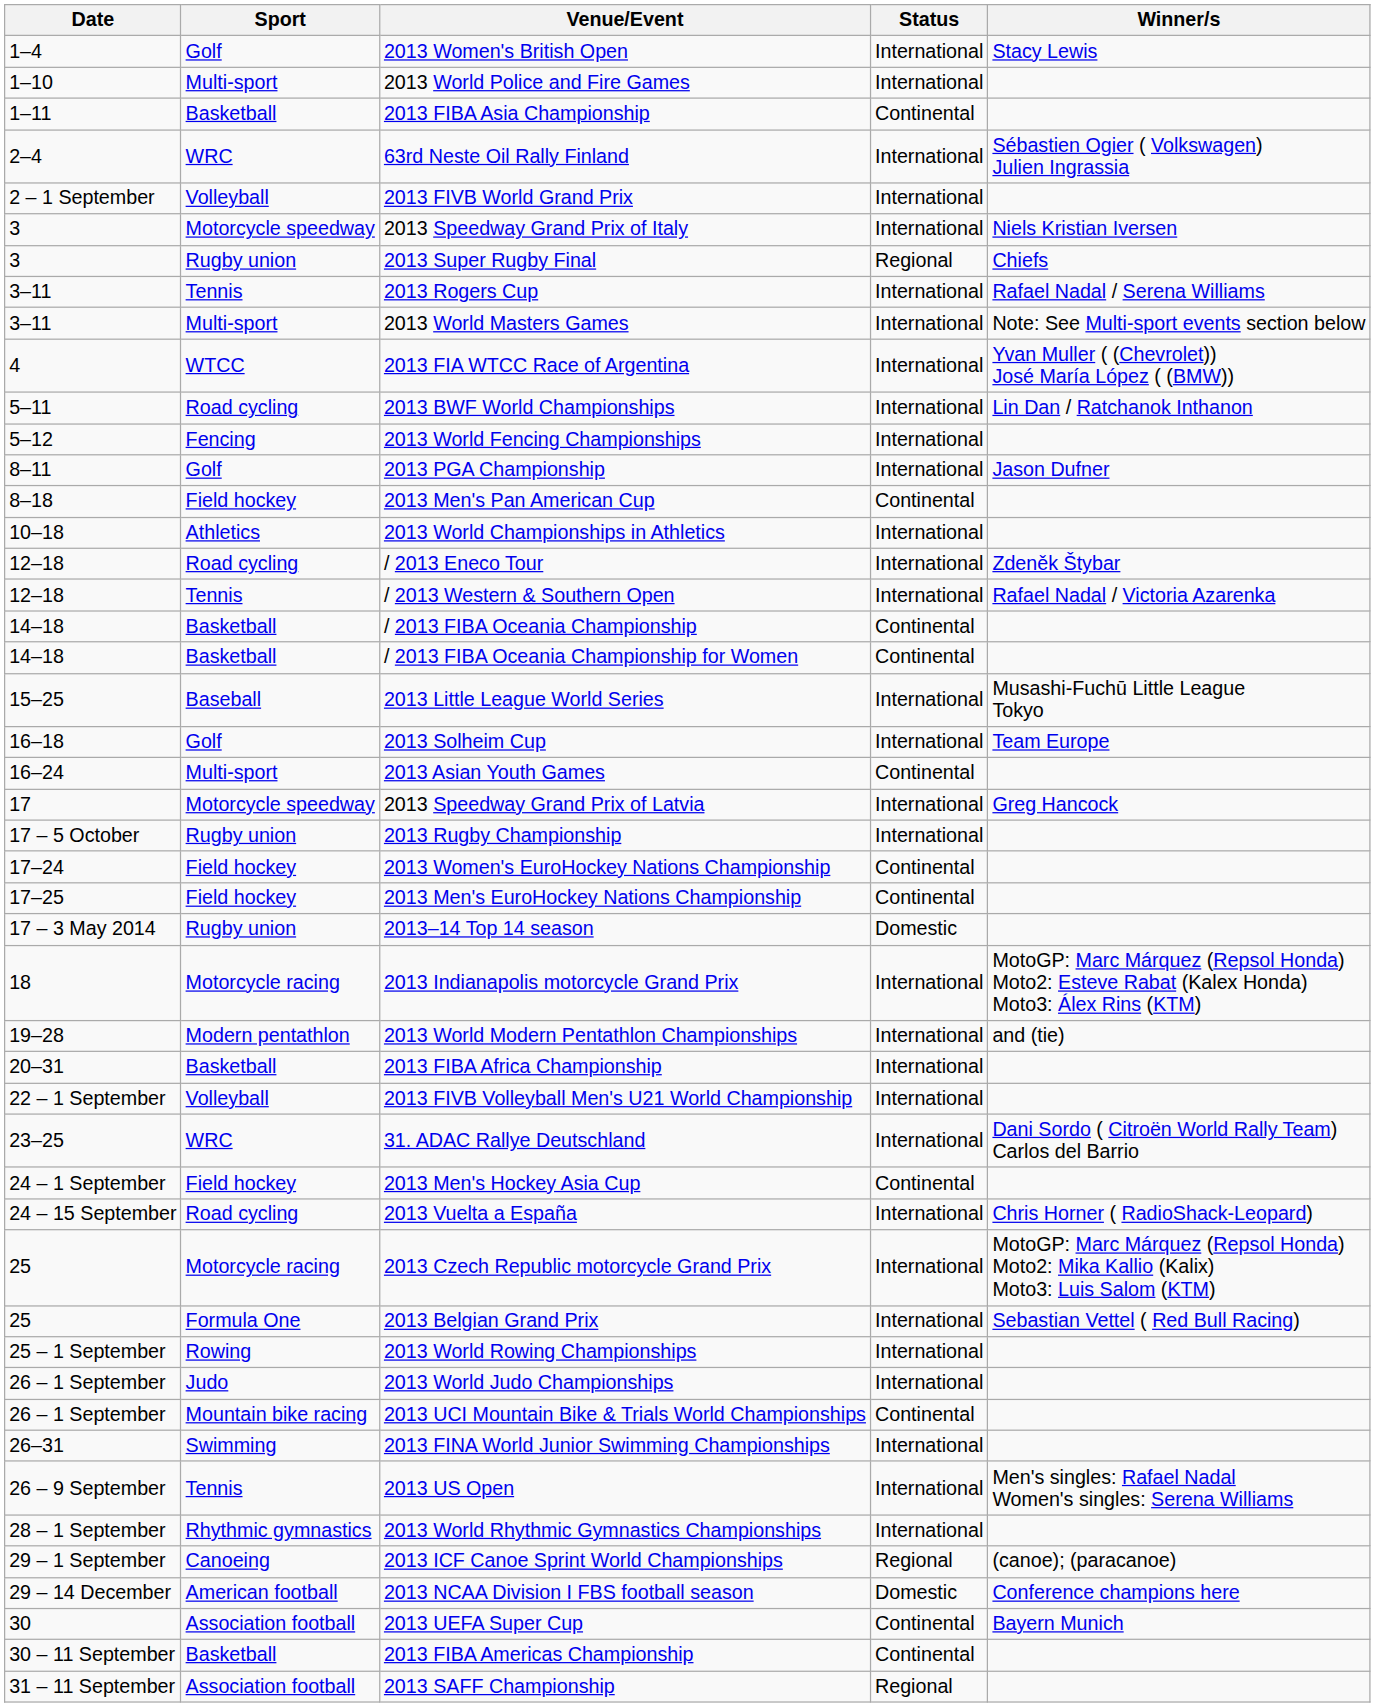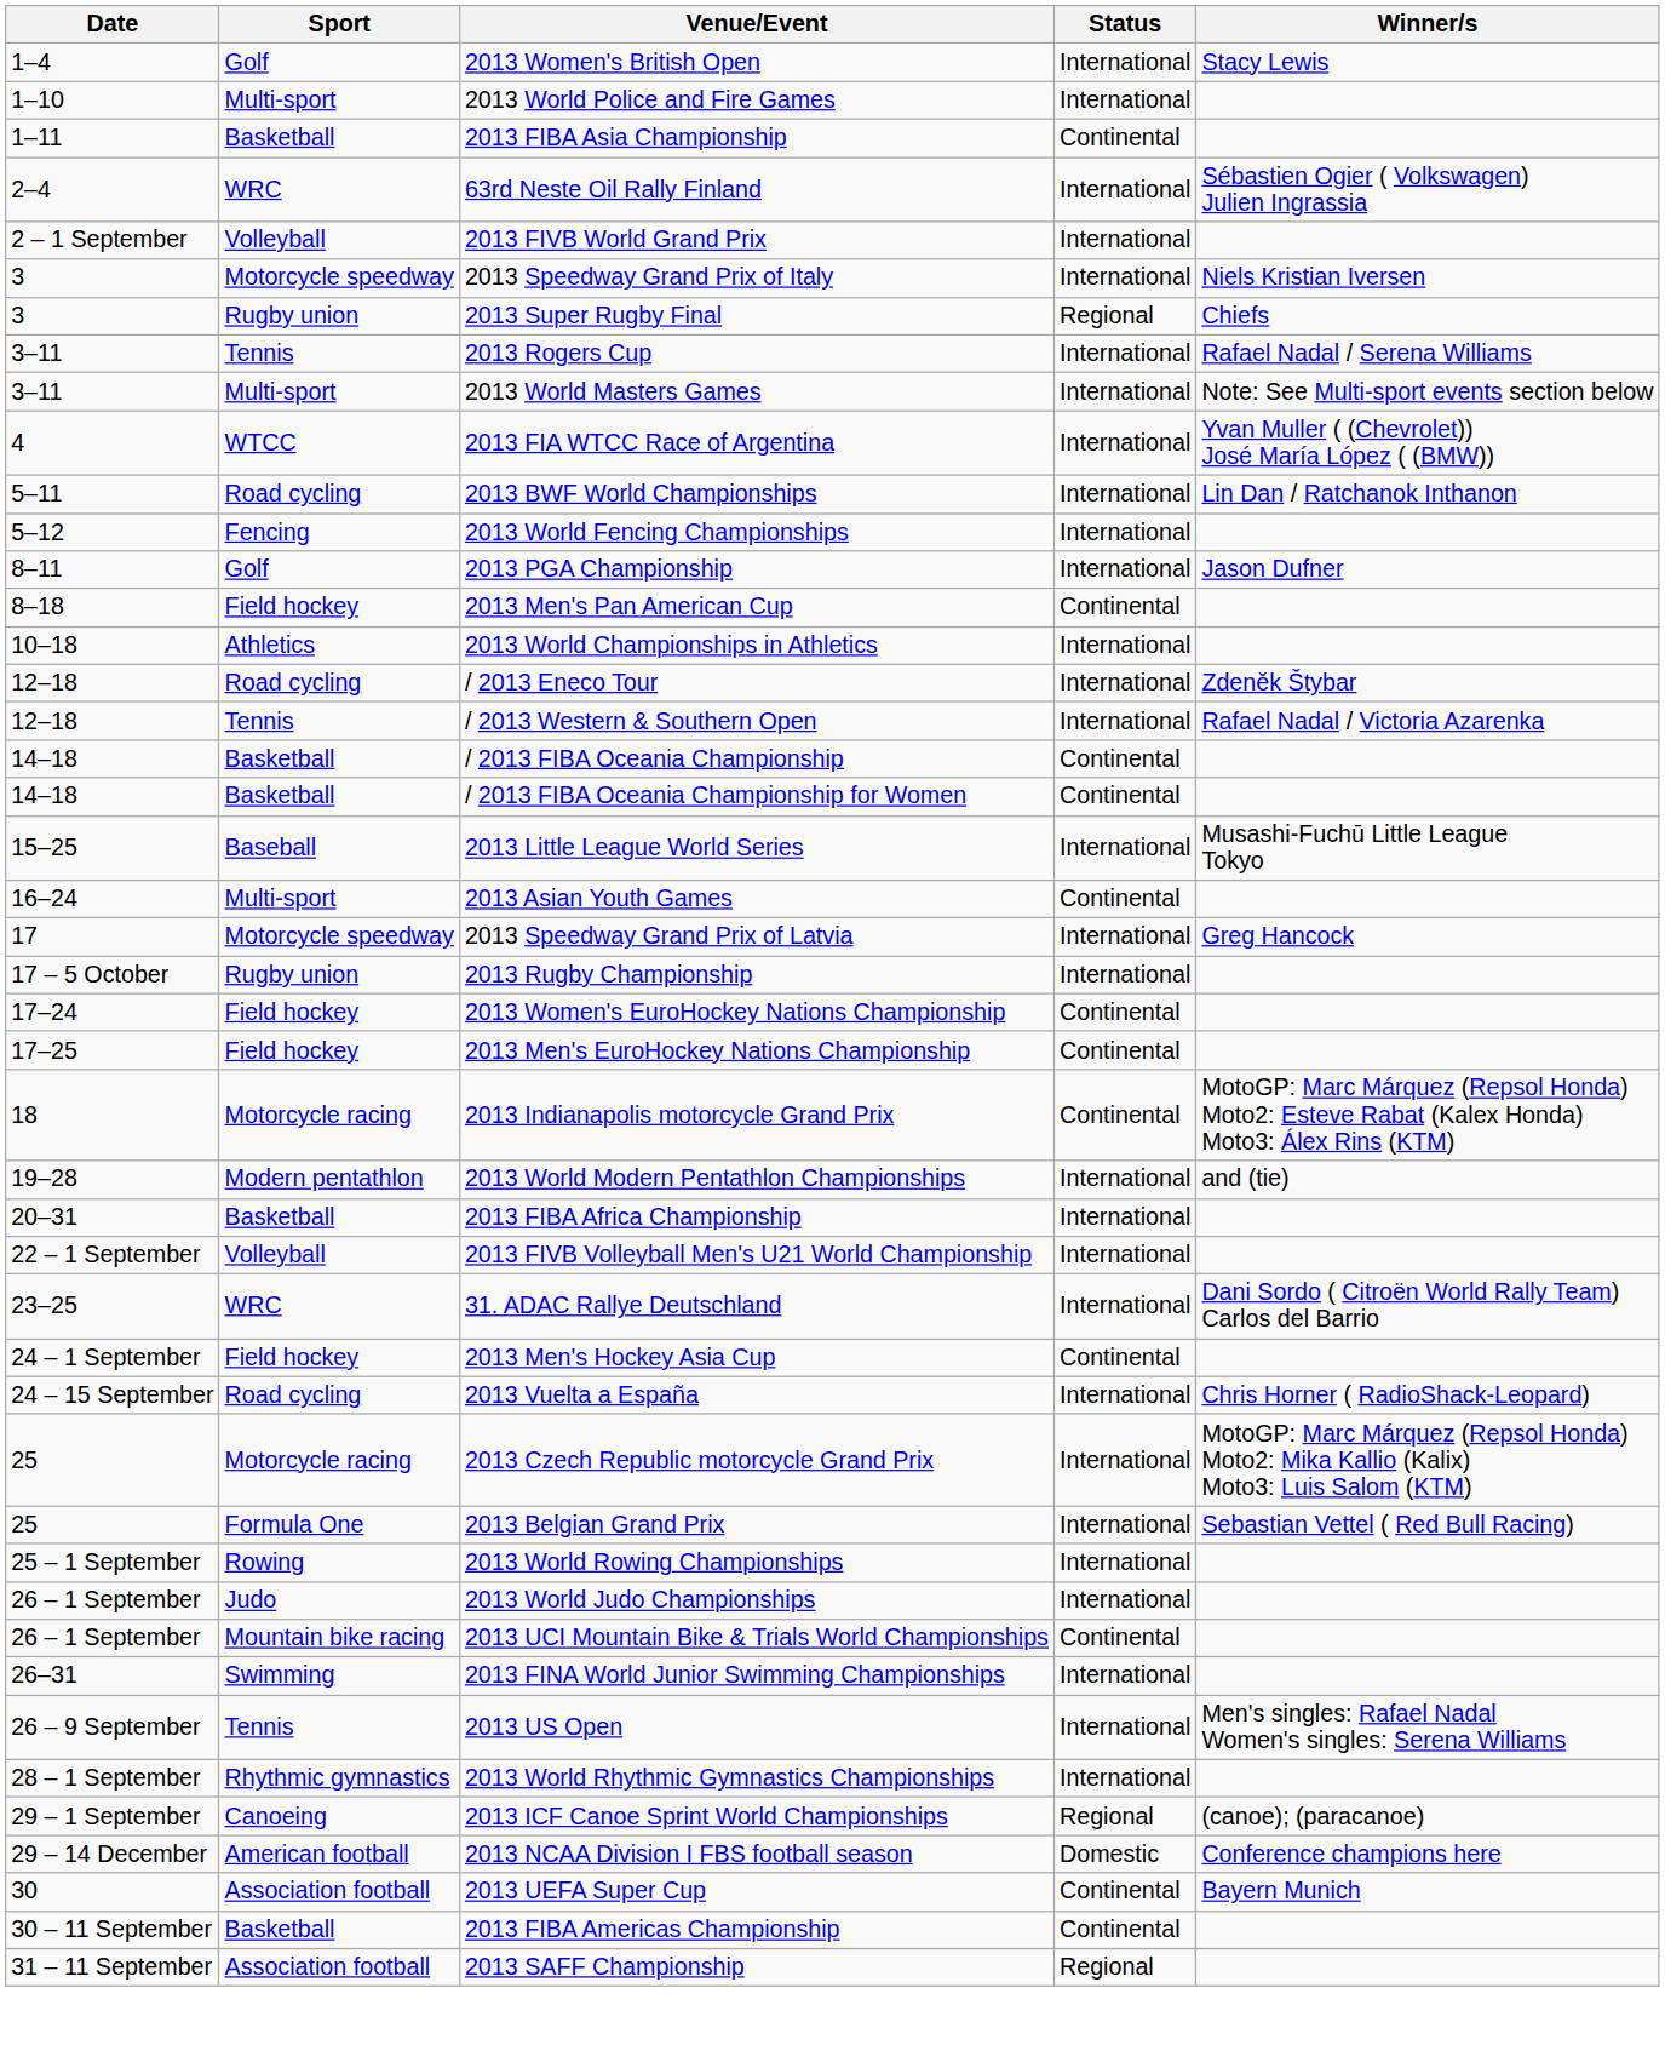- row: 16–18 | Golf | 2013 Solheim Cup | International | Team Europe
- row: 17 – 3 May 2014 | Rugby union | 2013–14 Top 14 season | Domestic
2013 Indianapolis motorcycle Grand Prix | Status: International -> Continental
